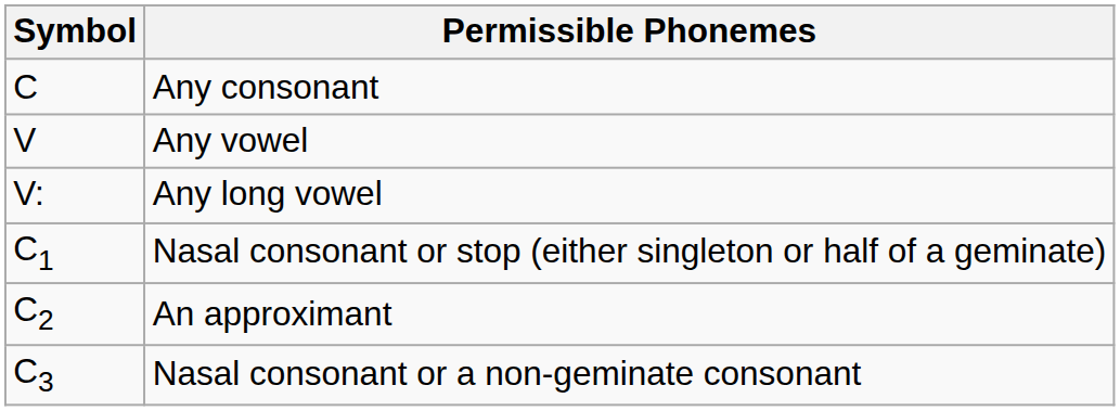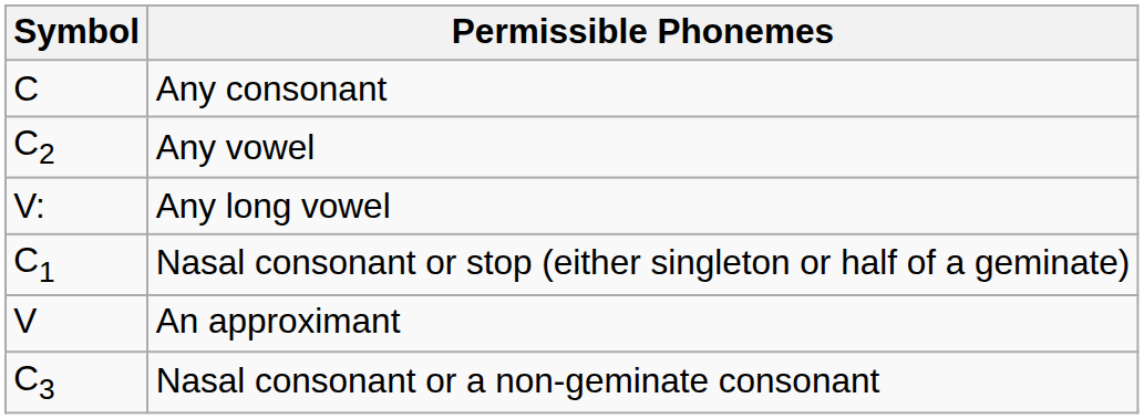Any vowel | Symbol: V -> C2
An approximant | Symbol: C2 -> V
